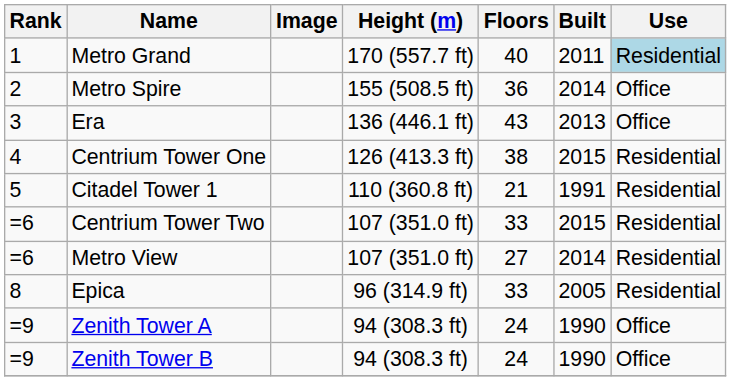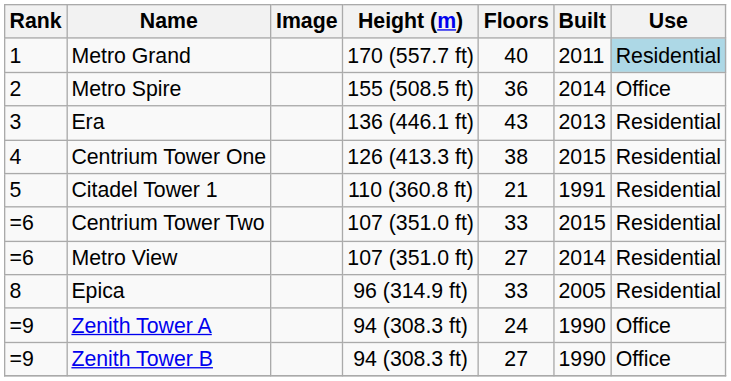Era | Use: Office -> Residential
Zenith Tower B | Floors: 24 -> 27
